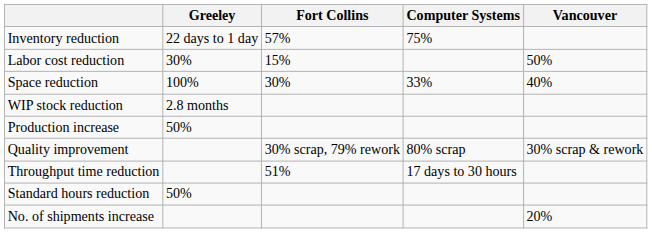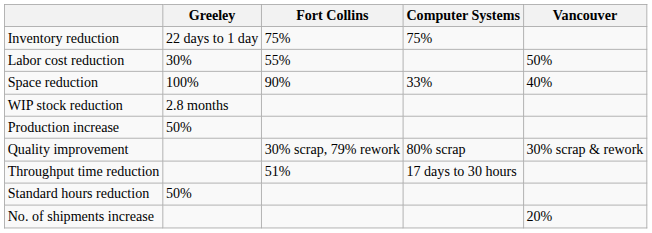Inventory reduction | Fort Collins: 57% -> 75%
Labor cost reduction | Fort Collins: 15% -> 55%
Space reduction | Fort Collins: 30% -> 90%
